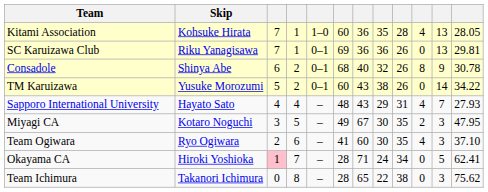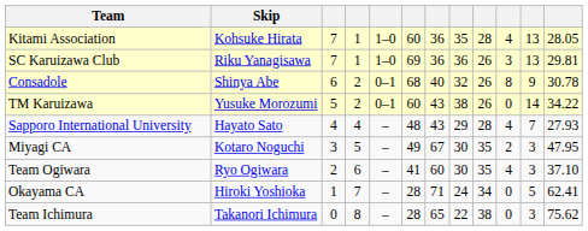SC Karuizawa Club | column 5: 0–1 -> 1–0
SC Karuizawa Club | column 10: 0 -> 3
Sapporo International University | column 9: 31 -> 28
Okayama CA | column 3: pink background -> no background
